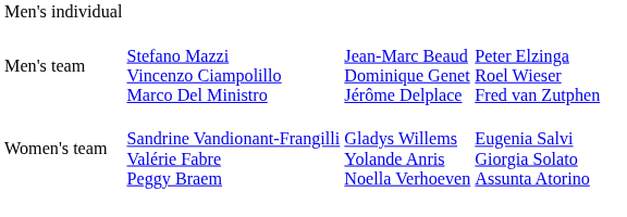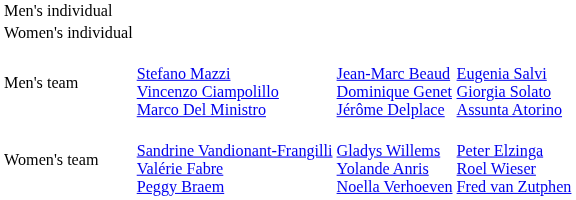+ row: Women's individual
Men's team | column 4: Peter Elzinga Roel Wieser Fred van Zutphen -> Eugenia Salvi Giorgia Solato Assunta Atorino
Women's team | column 4: Eugenia Salvi Giorgia Solato Assunta Atorino -> Peter Elzinga Roel Wieser Fred van Zutphen
